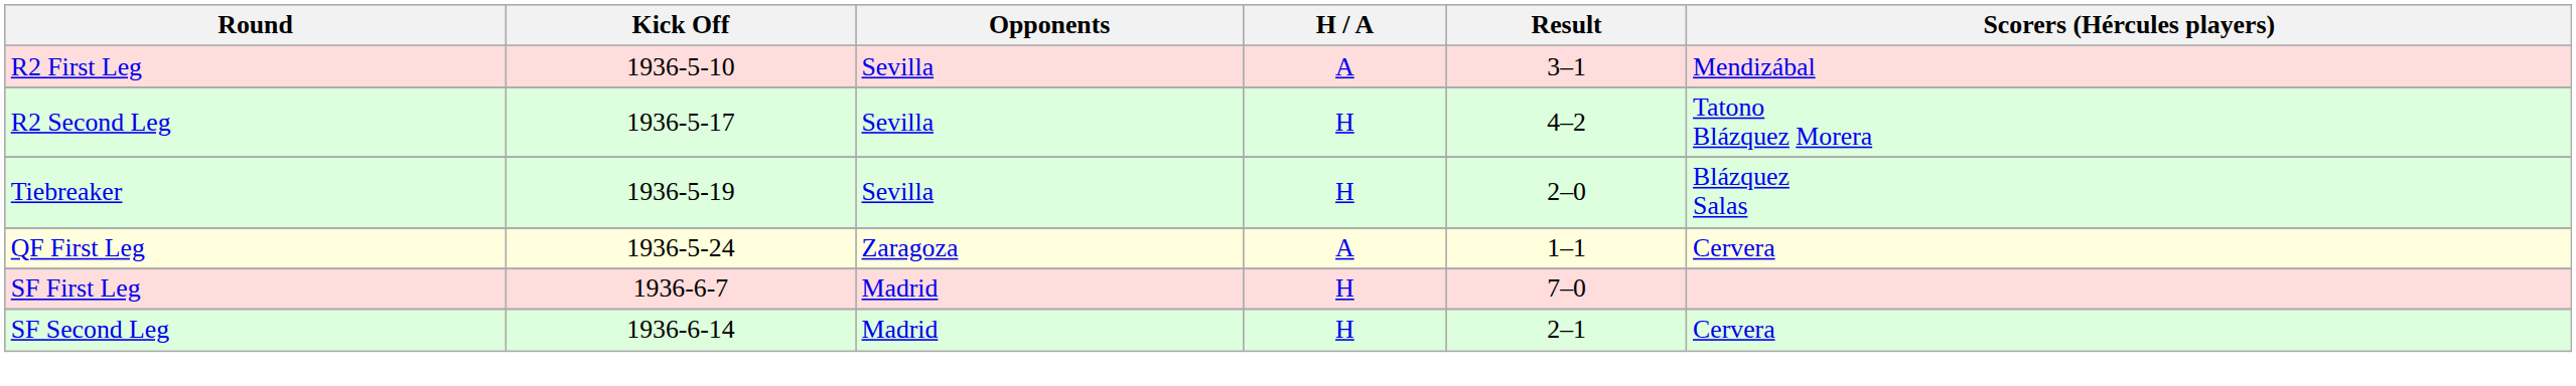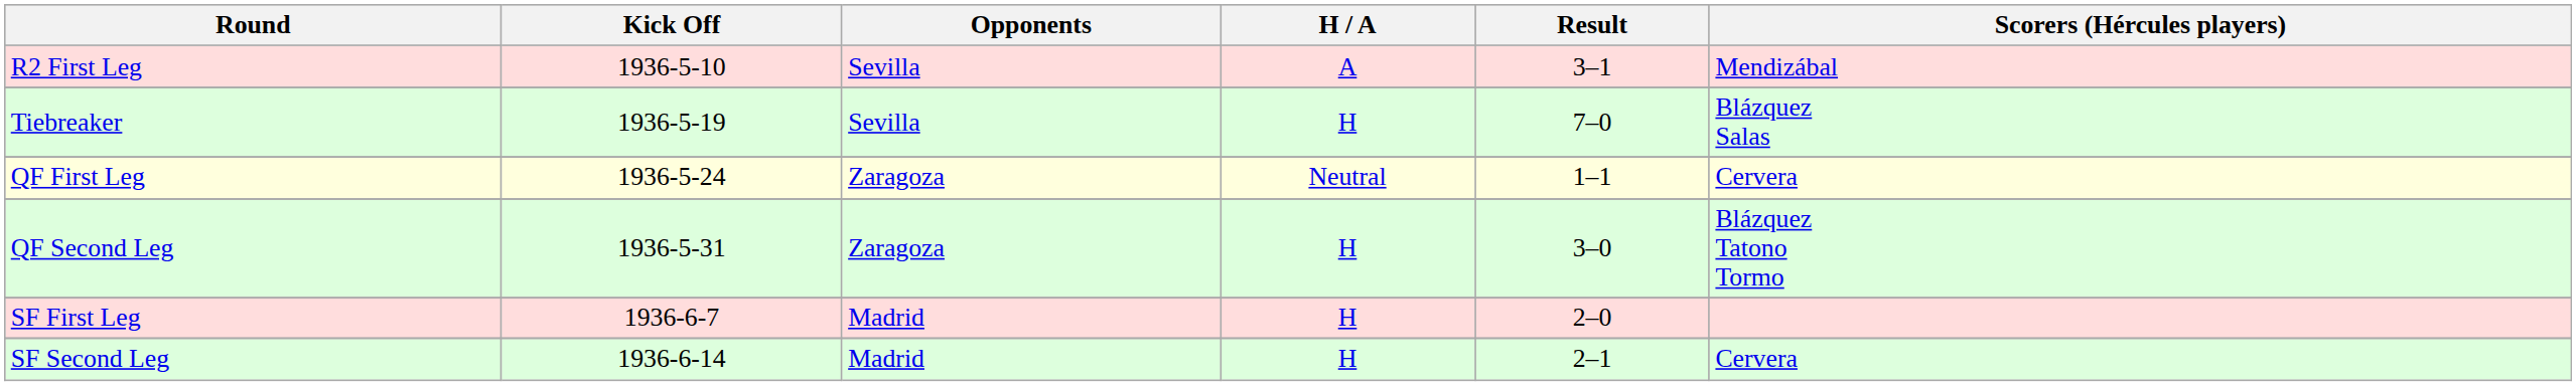- row: R2 Second Leg | 1936-5-17 | Sevilla | H | 4–2 | Tatono Blázquez Morera
Tiebreaker | Result: 2–0 -> 7–0
QF First Leg | H / A: A -> Neutral
+ row: QF Second Leg | 1936-5-31 | Zaragoza | H | 3–0 | Blázquez Tatono Tormo
SF First Leg | Result: 7–0 -> 2–0
